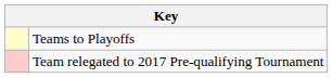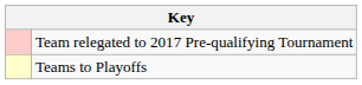rows swapped: Teams to Playoffs <-> Team relegated to 2017 Pre-qualifying Tournament
